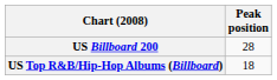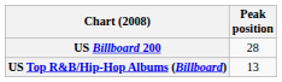US Top R&B/Hip-Hop Albums (Billboard) | Peak position: 18 -> 13
